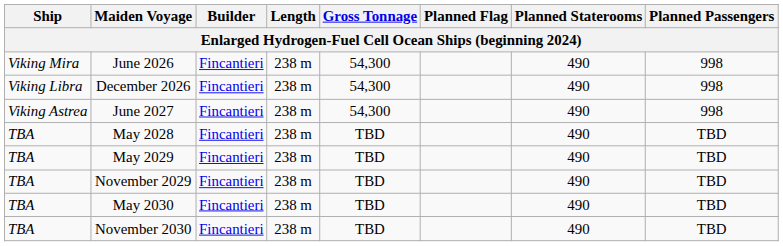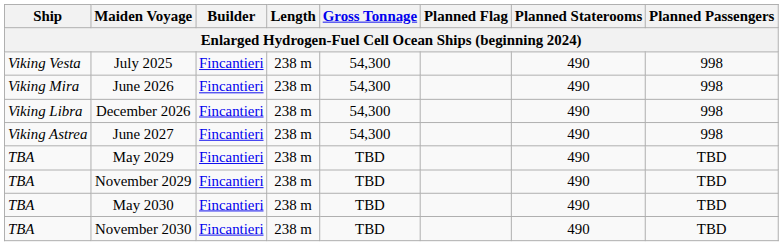+ row: Viking Vesta | July 2025 | Fincantieri | 238 m | 54,300 | 490 | 998
- row: TBA | May 2028 | Fincantieri | 238 m | TBD | 490 | TBD
